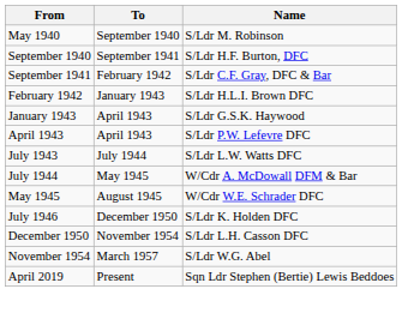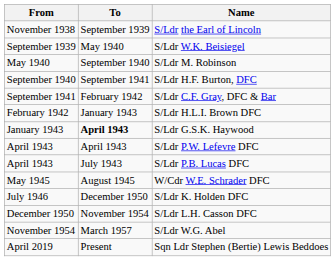+ row: November 1938 | September 1939 | S/Ldr the Earl of Lincoln
+ row: September 1939 | May 1940 | S/Ldr W.K. Beisiegel
S/Ldr G.S.K. Haywood | To: normal -> bold
+ row: April 1943 | July 1943 | S/Ldr P.B. Lucas DFC
- row: July 1943 | July 1944 | S/Ldr L.W. Watts DFC
- row: July 1944 | May 1945 | W/Cdr A. McDowall DFM & Bar
